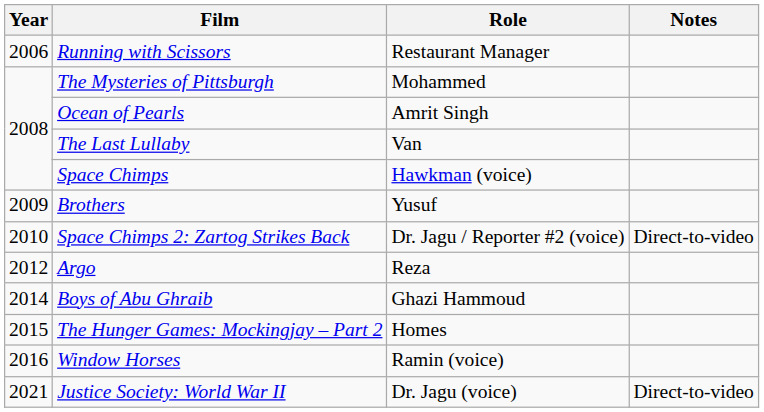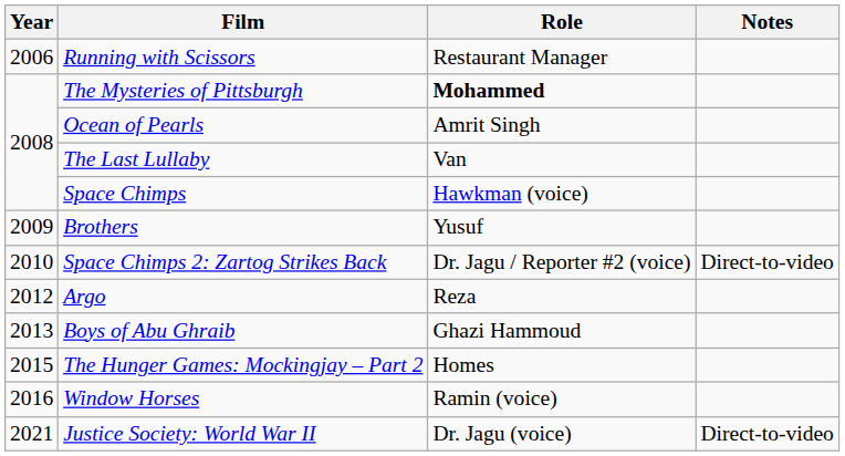The Mysteries of Pittsburgh | Role: normal -> bold
Boys of Abu Ghraib | Year: 2014 -> 2013
